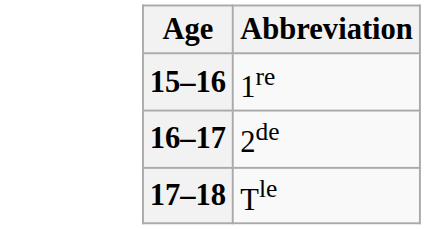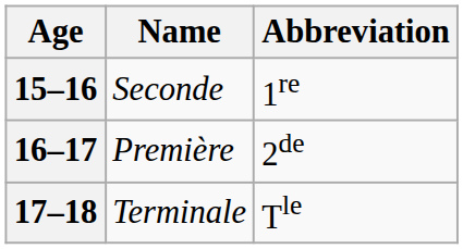+ column: Name | Seconde | Première | Terminale
